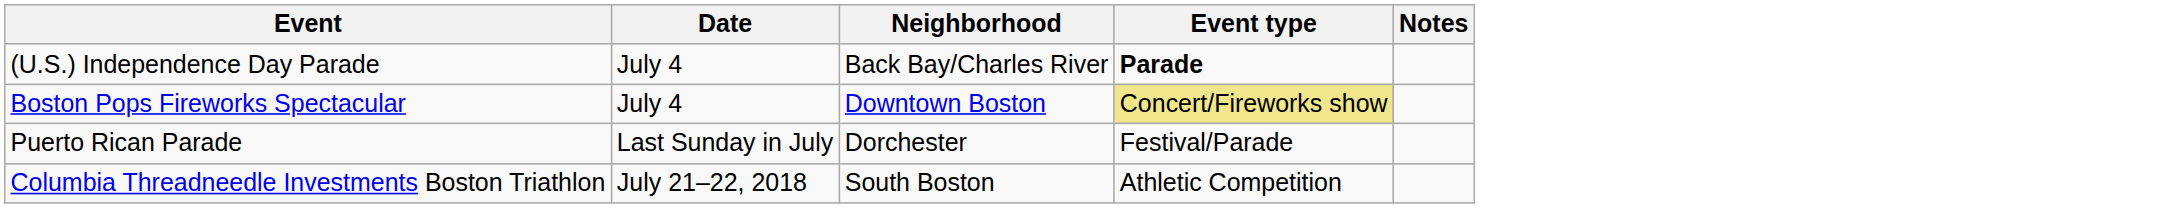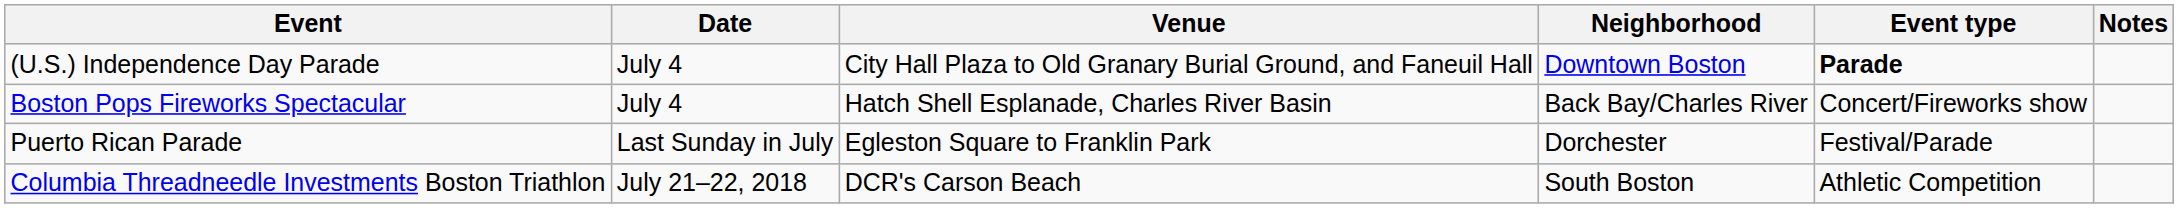+ column: Venue | City Hall Plaza to Old Granary Burial Ground, and Faneuil Hall | Hatch Shell Esplanade, Charles River Basin | Egleston Square to Franklin Park | DCR's Carson Beach
(U.S.) Independence Day Parade | Neighborhood: Back Bay/Charles River -> Downtown Boston
Boston Pops Fireworks Spectacular | Neighborhood: Downtown Boston -> Back Bay/Charles River
Boston Pops Fireworks Spectacular | Event type: khaki background -> no background
